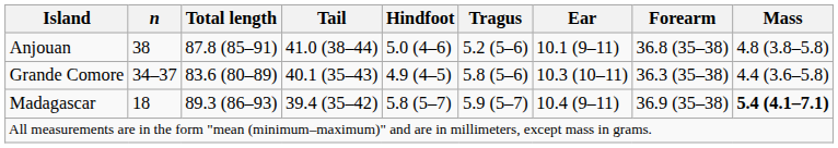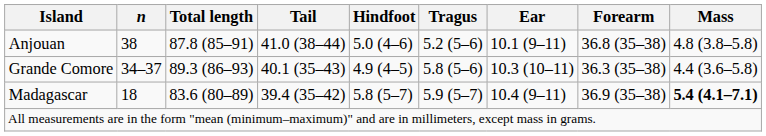Grande Comore | Total length: 83.6 (80–89) -> 89.3 (86–93)
Madagascar | Total length: 89.3 (86–93) -> 83.6 (80–89)
